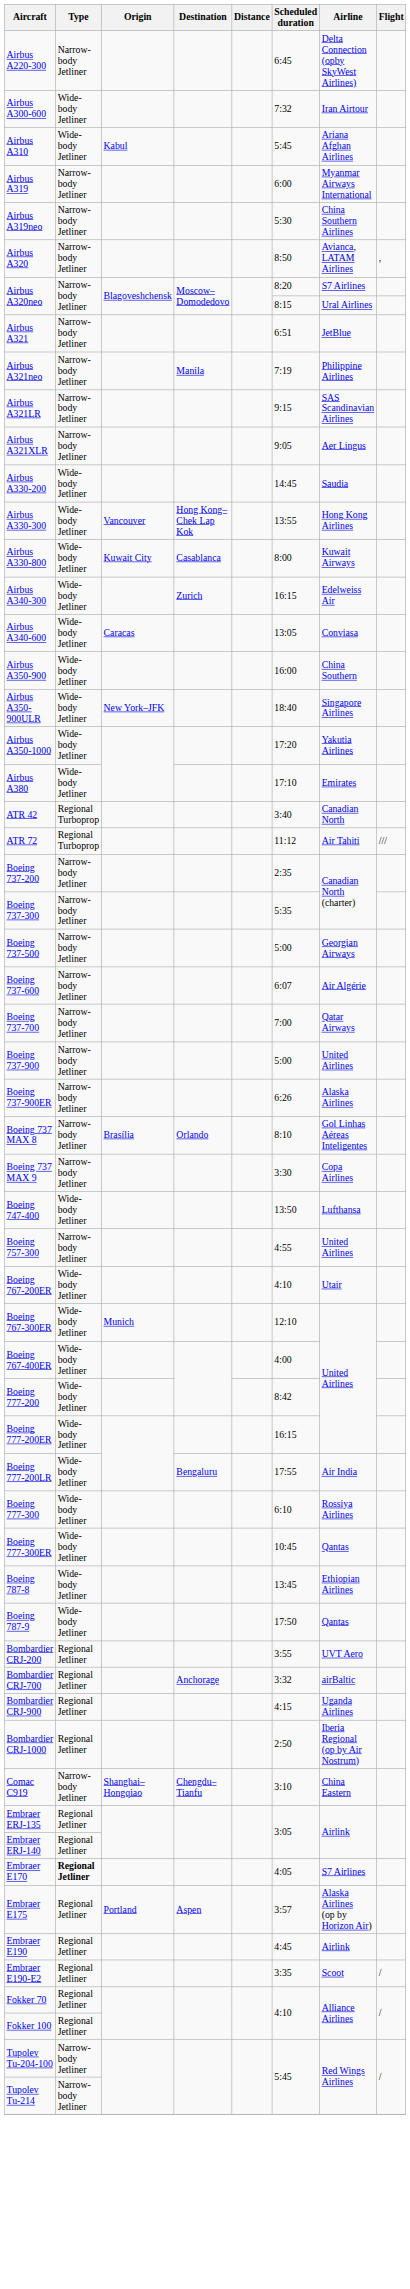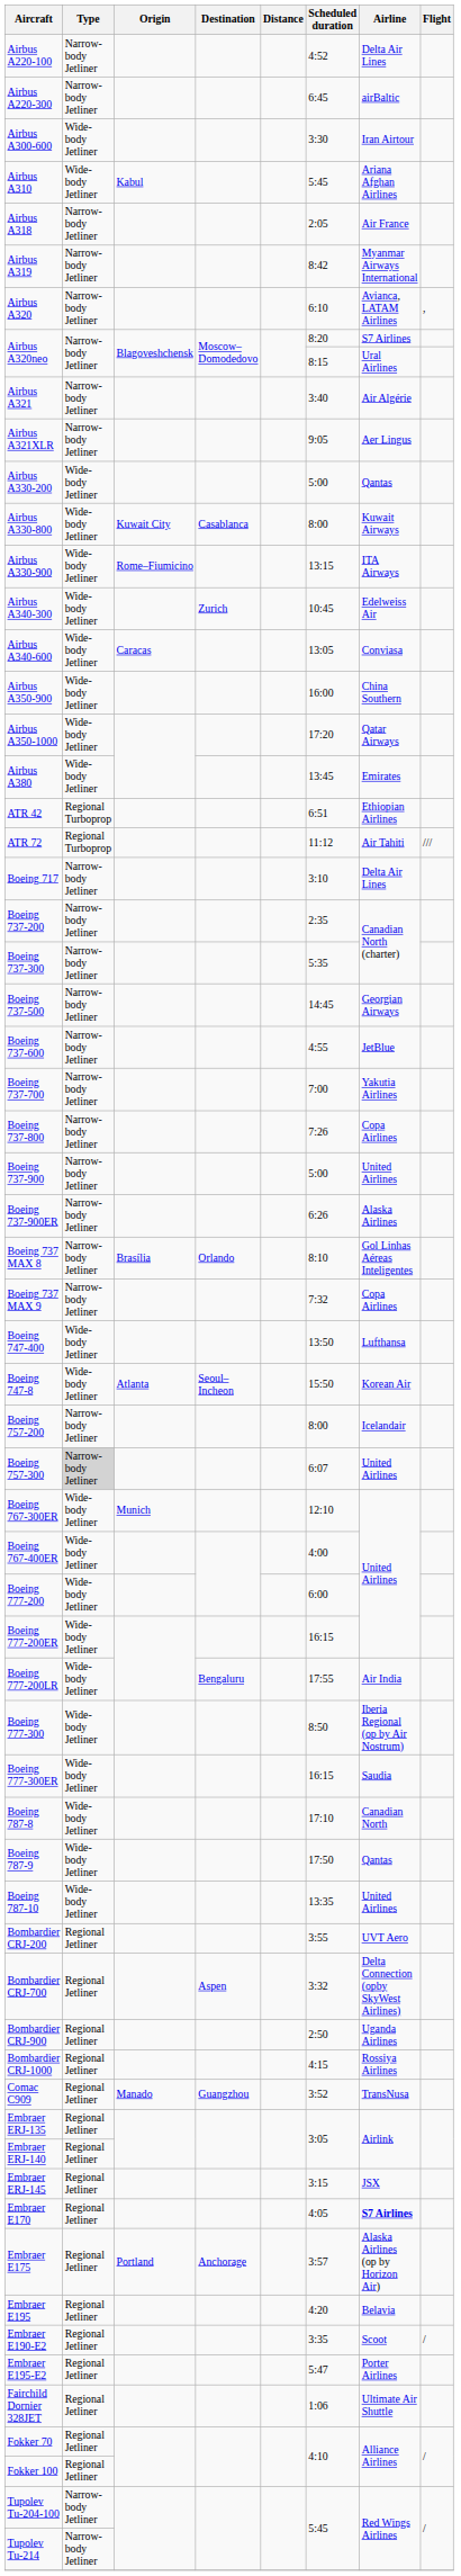+ row: Airbus A220-100 | Narrow-body Jetliner | 4:52 | Delta Air Lines
Airbus A220-300 | Airline: Delta Connection (opby SkyWest Airlines) -> airBaltic
Airbus A300-600 | Scheduled duration: 7:32 -> 3:30
+ row: Airbus A318 | Narrow-body Jetliner | 2:05 | Air France
Airbus A319 | Scheduled duration: 6:00 -> 8:42
- row: Airbus A319neo | Narrow-body Jetliner | 5:30 | China Southern Airlines
Airbus A320 | Scheduled duration: 8:50 -> 6:10
Airbus A321 | Scheduled duration: 6:51 -> 3:40
Airbus A321 | Airline: JetBlue -> Air Algérie
- row: Airbus A321neo | Narrow-body Jetliner | Manila | 7:19 | Philippine Airlines
- row: Airbus A321LR | Narrow-body Jetliner | 9:15 | SAS Scandinavian Airlines
Airbus A330-200 | Scheduled duration: 14:45 -> 5:00
Airbus A330-200 | Airline: Saudia -> Qantas
- row: Airbus A330-300 | Wide-body Jetliner | Vancouver | Hong Kong–Chek Lap Kok | 13:55 | Hong Kong Airlines
+ row: Airbus A330-900 | Wide-body Jetliner | Rome–Fiumicino | 13:15 | ITA Airways
Airbus A340-300 | Scheduled duration: 16:15 -> 10:45
- row: Airbus A350-900ULR | Wide-body Jetliner | New York–JFK | 18:40 | Singapore Airlines
Airbus A350-1000 | Airline: Yakutia Airlines -> Qatar Airways
Airbus A380 | Scheduled duration: 17:10 -> 13:45
ATR 42 | Scheduled duration: 3:40 -> 6:51
ATR 42 | Airline: Canadian North -> Ethiopian Airlines
+ row: Boeing 717 | Narrow-body Jetliner | 3:10 | Delta Air Lines
Boeing 737-500 | Scheduled duration: 5:00 -> 14:45
Boeing 737-600 | Scheduled duration: 6:07 -> 4:55
Boeing 737-600 | Airline: Air Algérie -> JetBlue
Boeing 737-700 | Airline: Qatar Airways -> Yakutia Airlines
+ row: Boeing 737-800 | Narrow-body Jetliner | 7:26 | Copa Airlines
Boeing 737 MAX 9 | Scheduled duration: 3:30 -> 7:32
+ row: Boeing 747-8 | Wide-body Jetliner | Atlanta | Seoul–Incheon | 15:50 | Korean Air
+ row: Boeing 757-200 | Narrow-body Jetliner | 8:00 | Icelandair
Boeing 757-300 | Type: no background -> lightgrey background
Boeing 757-300 | Scheduled duration: 4:55 -> 6:07
- row: Boeing 767-200ER | Wide-body Jetliner | 4:10 | Utair
Boeing 777-200 | Scheduled duration: 8:42 -> 6:00
Boeing 777-300 | Scheduled duration: 6:10 -> 8:50
Boeing 777-300 | Airline: Rossiya Airlines -> Iberia Regional (op by Air Nostrum)
Boeing 777-300ER | Scheduled duration: 10:45 -> 16:15
Boeing 777-300ER | Airline: Qantas -> Saudia
Boeing 787-8 | Scheduled duration: 13:45 -> 17:10
Boeing 787-8 | Airline: Ethiopian Airlines -> Canadian North
+ row: Boeing 787-10 | Wide-body Jetliner | 13:35 | United Airlines
Bombardier CRJ-700 | Destination: Anchorage -> Aspen
Bombardier CRJ-700 | Airline: airBaltic -> Delta Connection (opby SkyWest Airlines)
Bombardier CRJ-900 | Scheduled duration: 4:15 -> 2:50
Bombardier CRJ-1000 | Scheduled duration: 2:50 -> 4:15
Bombardier CRJ-1000 | Airline: Iberia Regional (op by Air Nostrum) -> Rossiya Airlines
+ row: Comac C909 | Regional Jetliner | Manado | Guangzhou | 3:52 | TransNusa
- row: Comac C919 | Narrow-body Jetliner | Shanghai–Hongqiao | Chengdu–Tianfu | 3:10 | China Eastern
+ row: Embraer ERJ-145 | Regional Jetliner | 3:15 | JSX
Embraer E170 | Type: bold -> normal
Embraer E170 | Airline: normal -> bold
Embraer E175 | Destination: Aspen -> Anchorage
- row: Embraer E190 | Regional Jetliner | 4:45 | Airlink
+ row: Embraer E195 | Regional Jetliner | 4:20 | Belavia
+ row: Embraer E195-E2 | Regional Jetliner | 5:47 | Porter Airlines
+ row: Fairchild Dornier 328JET | Regional Jetliner | 1:06 | Ultimate Air Shuttle
